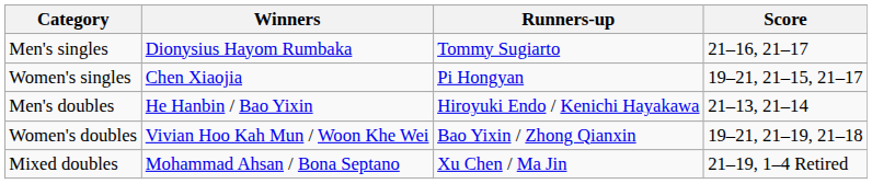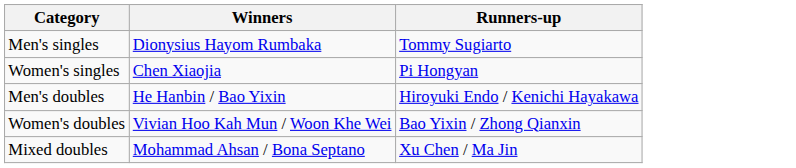- column: Score | 21–16, 21–17 | 19–21, 21–15, 21–17 | 21–13, 21–14 | 19–21, 21–19, 21–18 | 21–19, 1–4 Retired
